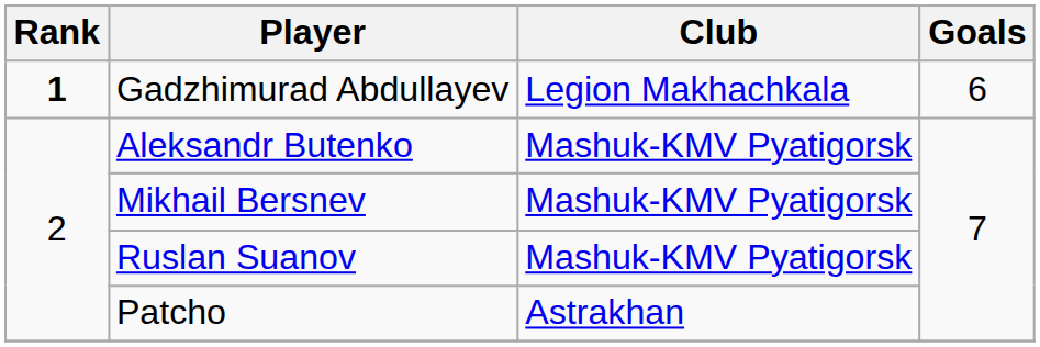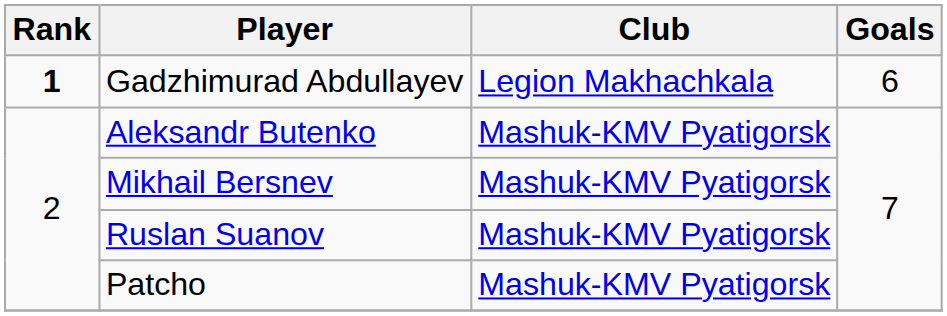Patcho | Club: Astrakhan -> Mashuk-KMV Pyatigorsk
